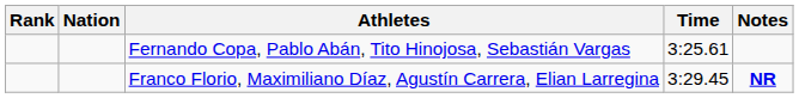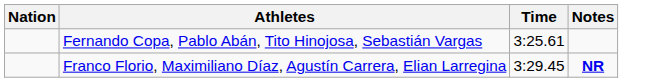- column: Rank
